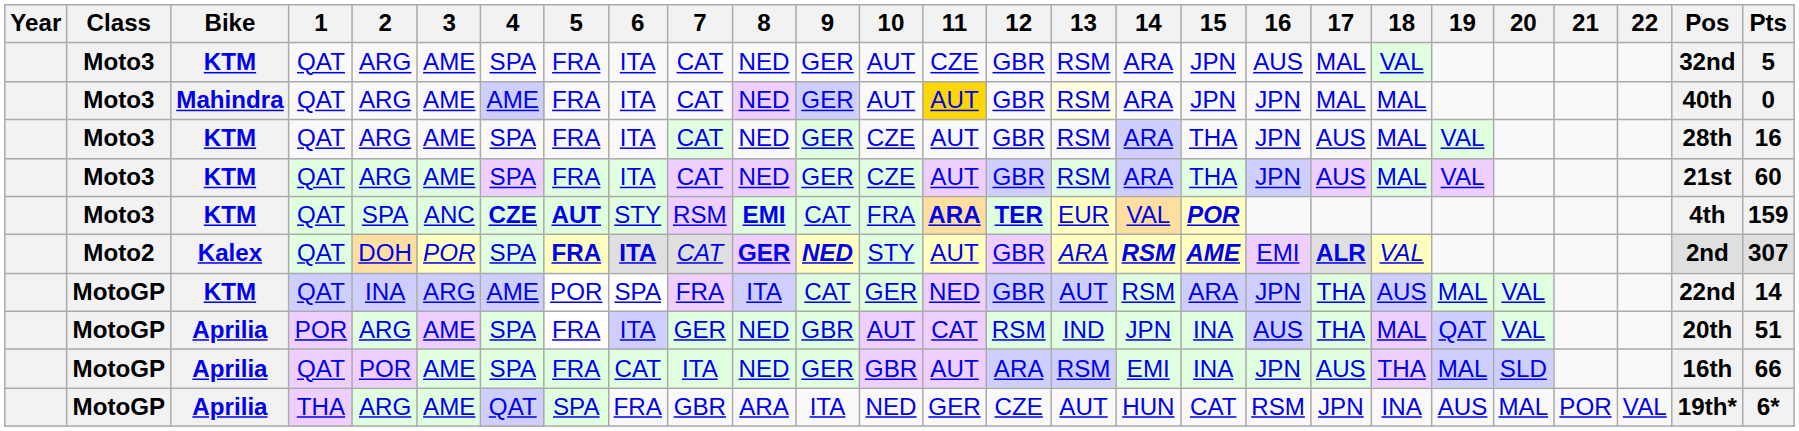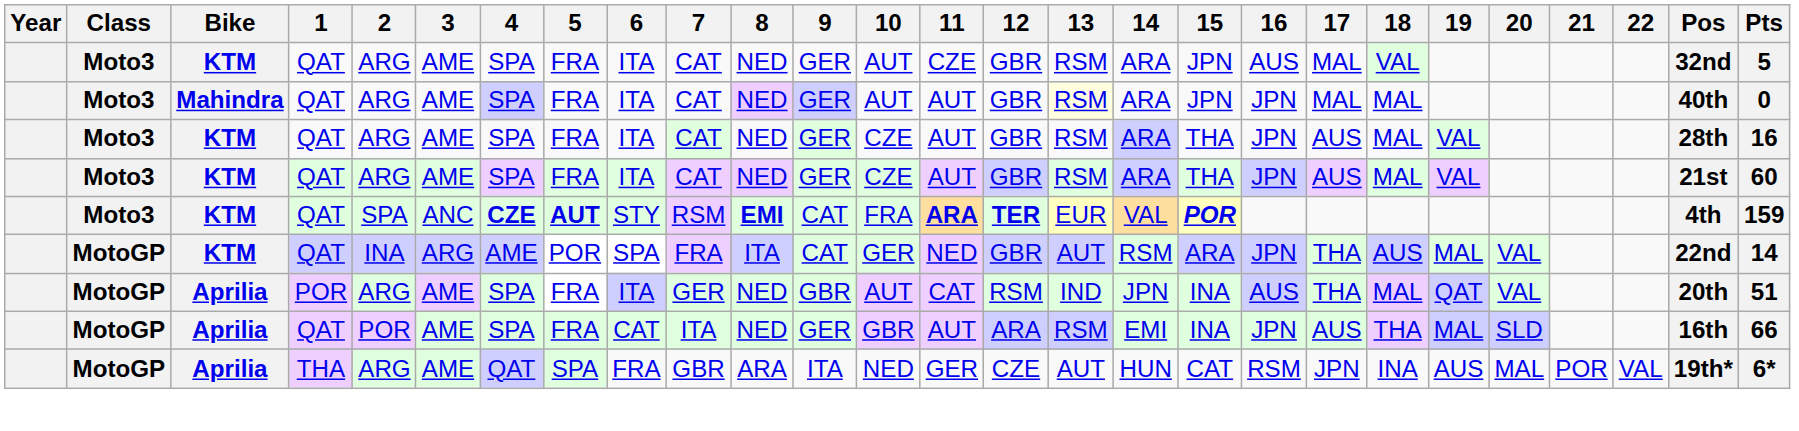Mahindra | 4: AME -> SPA
Mahindra | 11: gold background -> no background
- row: Moto2 | Kalex | QAT | DOH | POR | SPA | FRA | ITA | CAT | GER | NED | STY | AUT | GBR | ARA | RSM | AME | EMI | ALR | VAL | 2nd | 307
